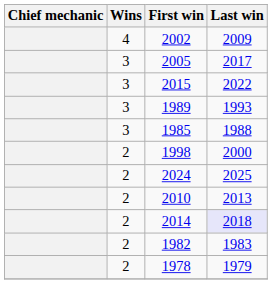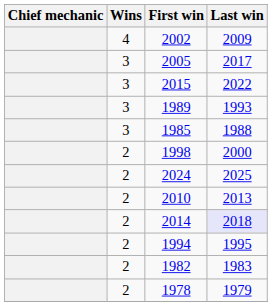+ row: 2 | 1994 | 1995
